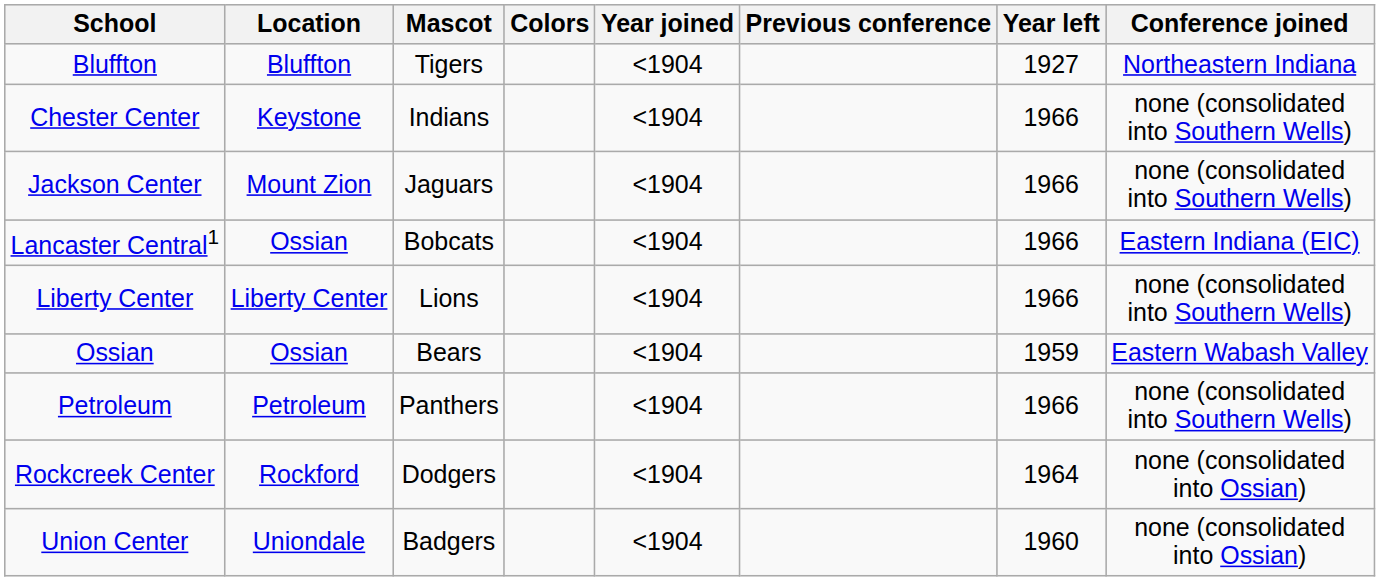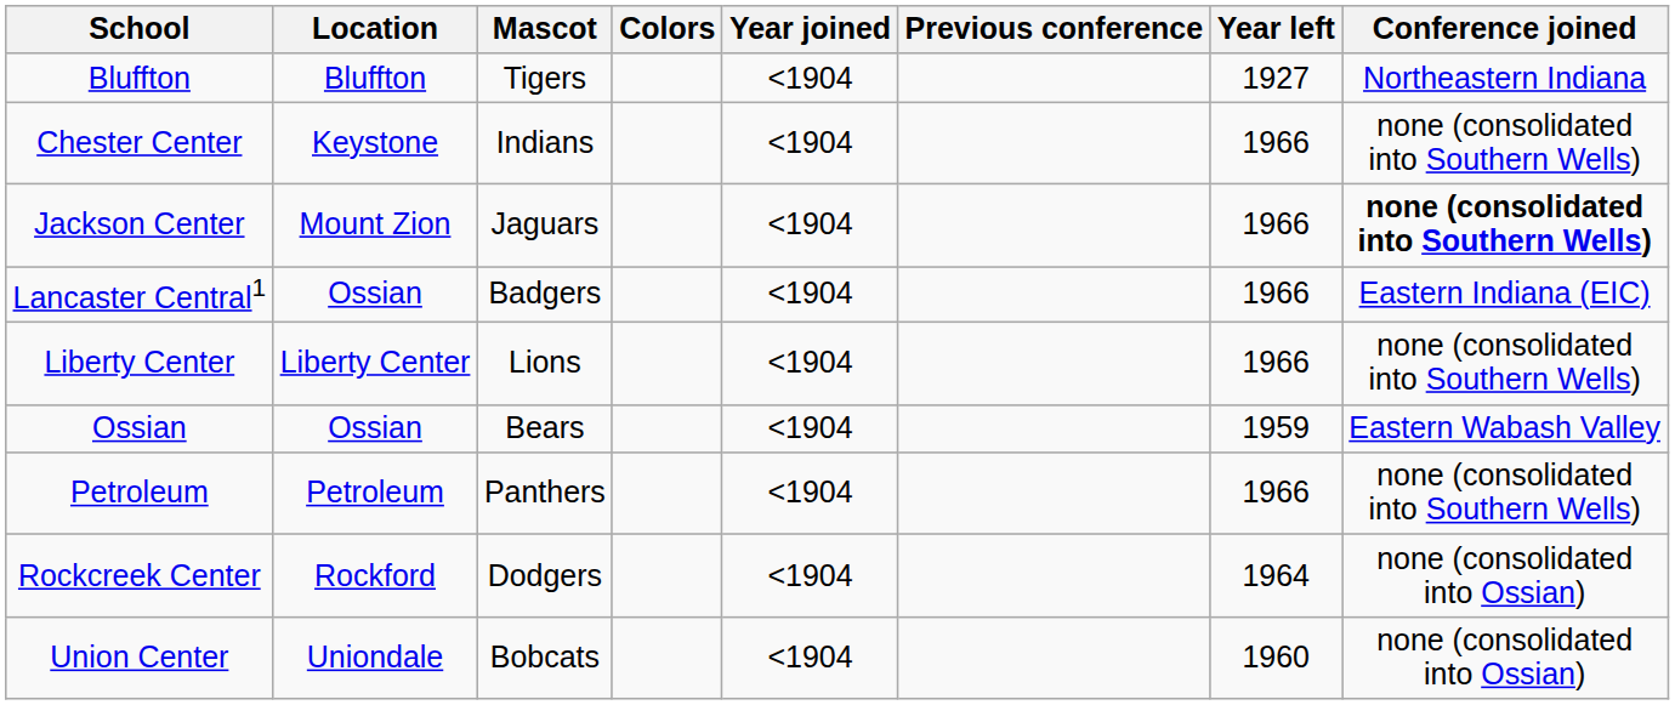Jackson Center | Conference joined: normal -> bold
Lancaster Central1 | Mascot: Bobcats -> Badgers
Union Center | Mascot: Badgers -> Bobcats
